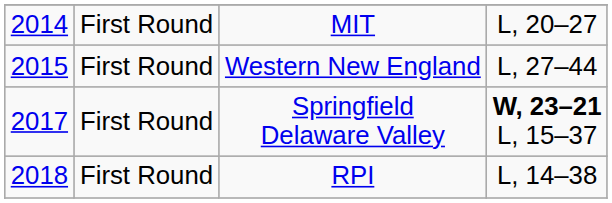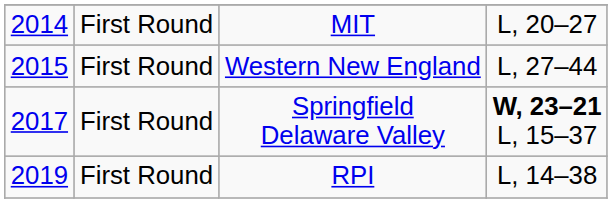RPI | column 1: 2018 -> 2019
